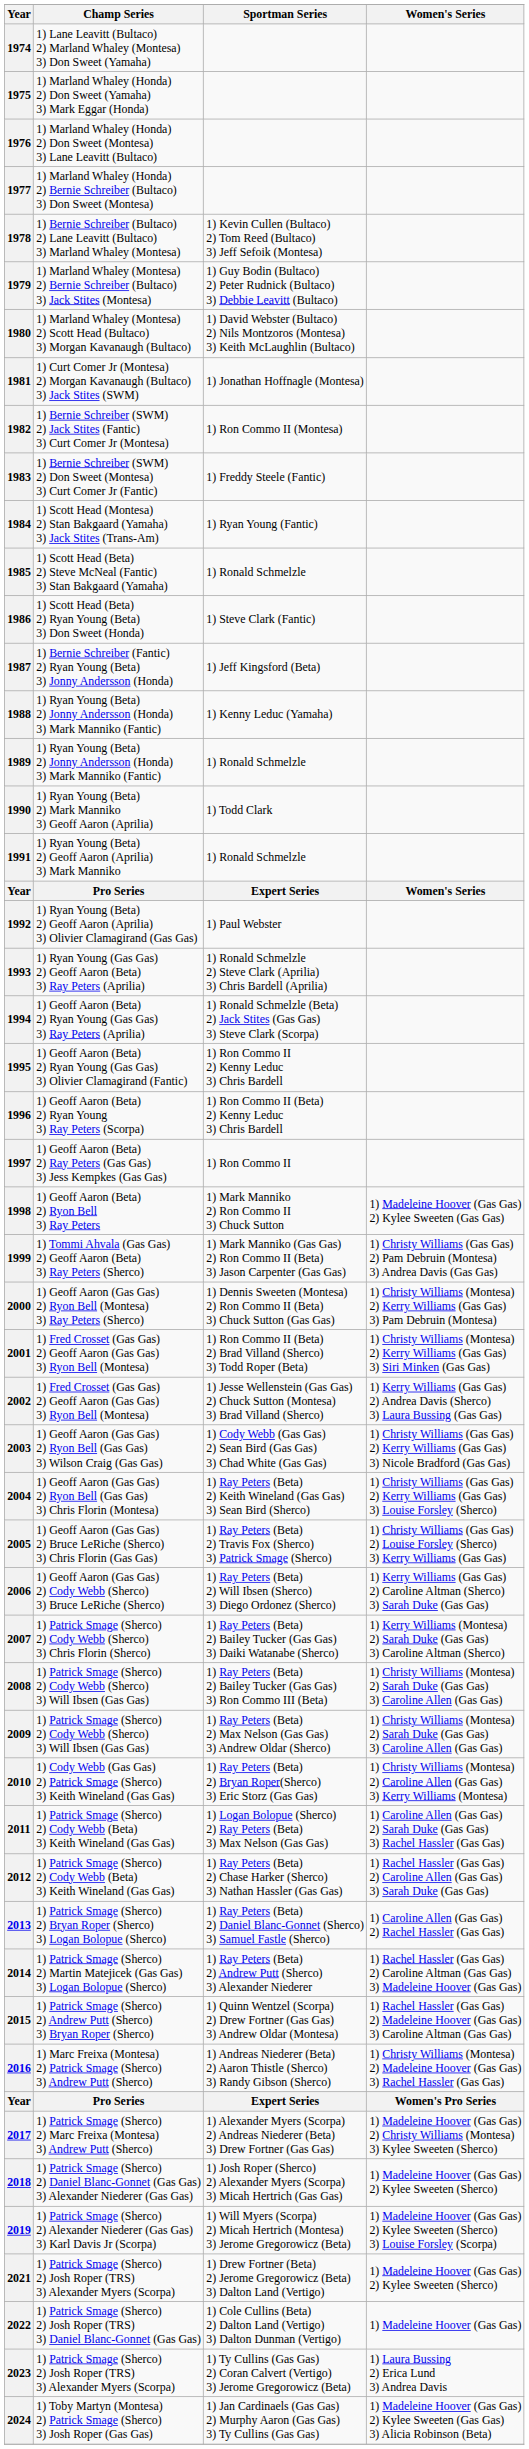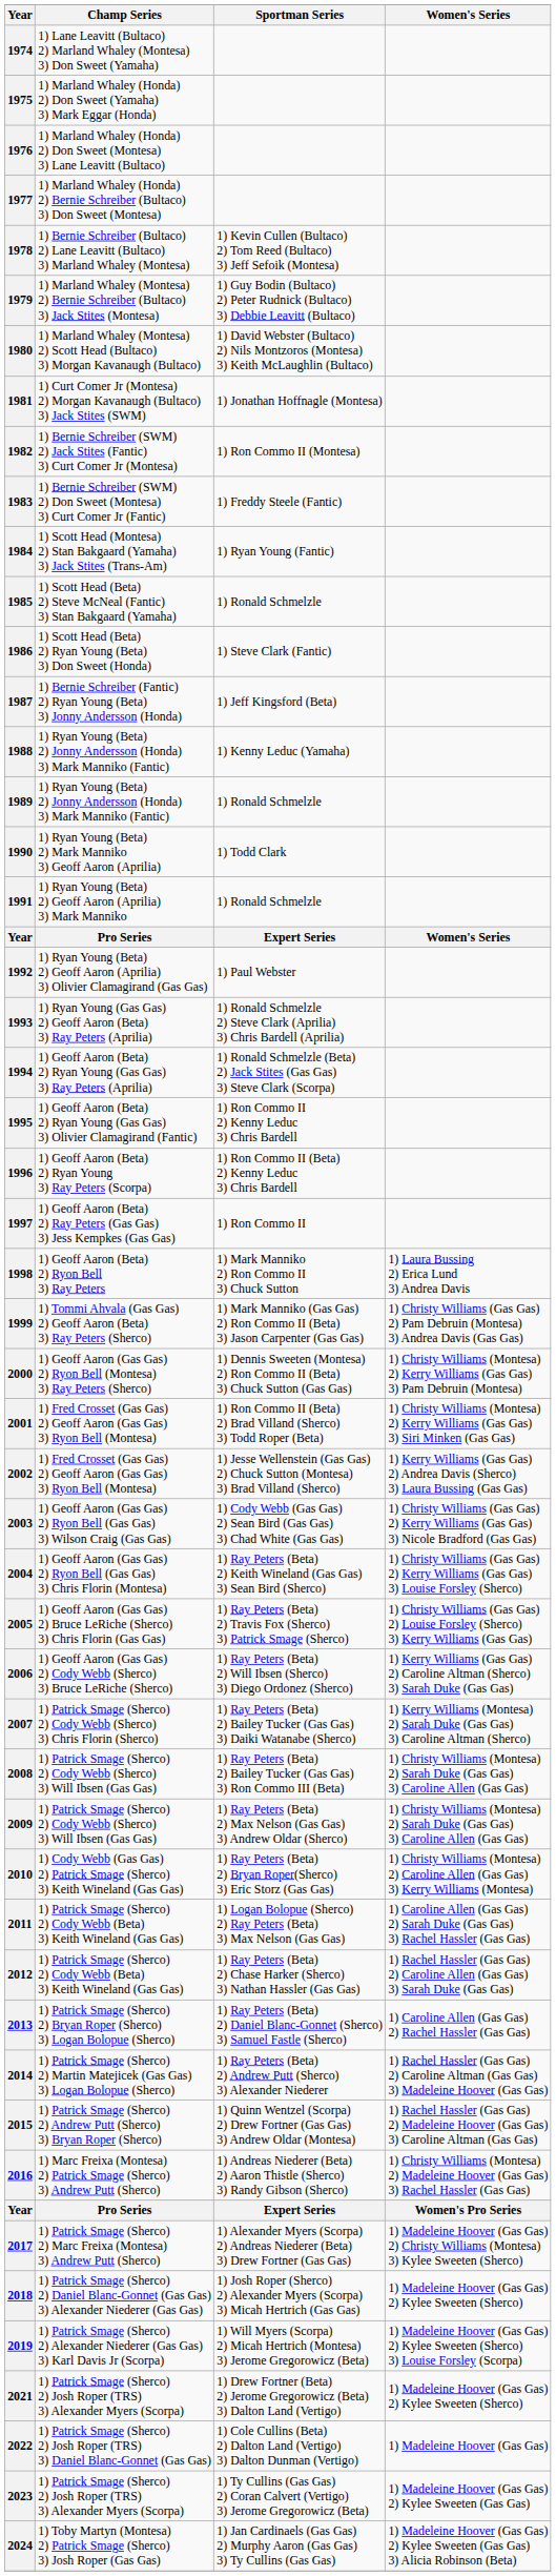1998 | Women's Series: 1) Madeleine Hoover (Gas Gas) 2) Kylee Sweeten (Gas Gas) -> 1) Laura Bussing 2) Erica Lund 3) Andrea Davis
2023 | Women's Series: 1) Laura Bussing 2) Erica Lund 3) Andrea Davis -> 1) Madeleine Hoover (Gas Gas) 2) Kylee Sweeten (Gas Gas)
